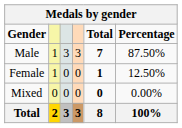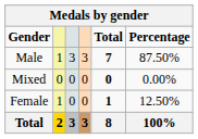rows swapped: Female <-> Mixed
